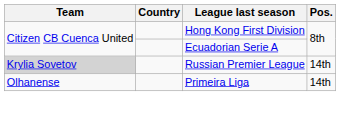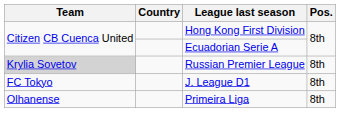Russian Premier League | Pos.: 14th -> 8th
+ row: FC Tokyo | J. League D1 | 8th
Primeira Liga | Pos.: 14th -> 8th
